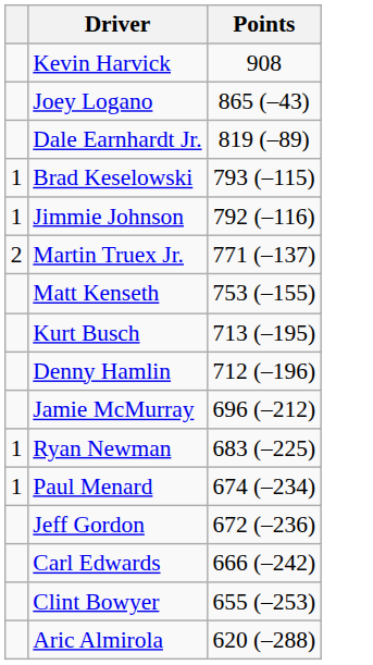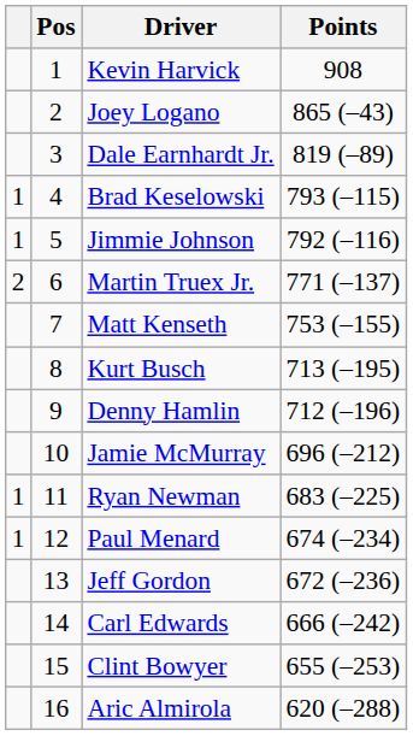+ column: Pos | 1 | 2 | 3 | 4 | 5 | 6 | 7 | 8 | 9 | 10 | 11 | 12 | 13 | 14 | 15 | 16
